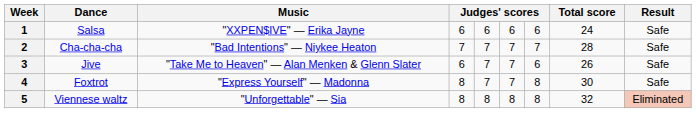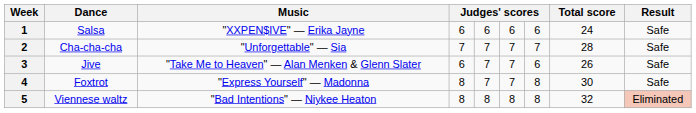2 | Music: "Bad Intentions" — Niykee Heaton -> "Unforgettable" — Sia
5 | Music: "Unforgettable" — Sia -> "Bad Intentions" — Niykee Heaton
